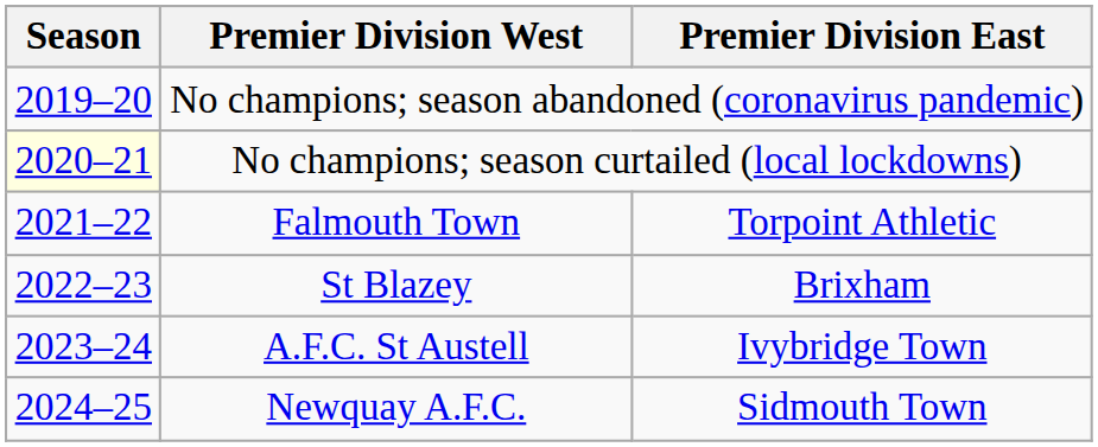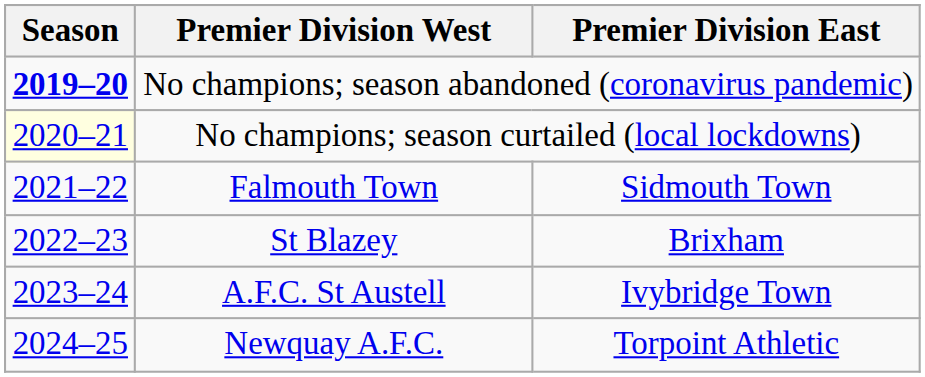No champions; season abandoned (coronavirus pandemic) | Season: normal -> bold
Falmouth Town | Premier Division East: Torpoint Athletic -> Sidmouth Town
Newquay A.F.C. | Premier Division East: Sidmouth Town -> Torpoint Athletic
